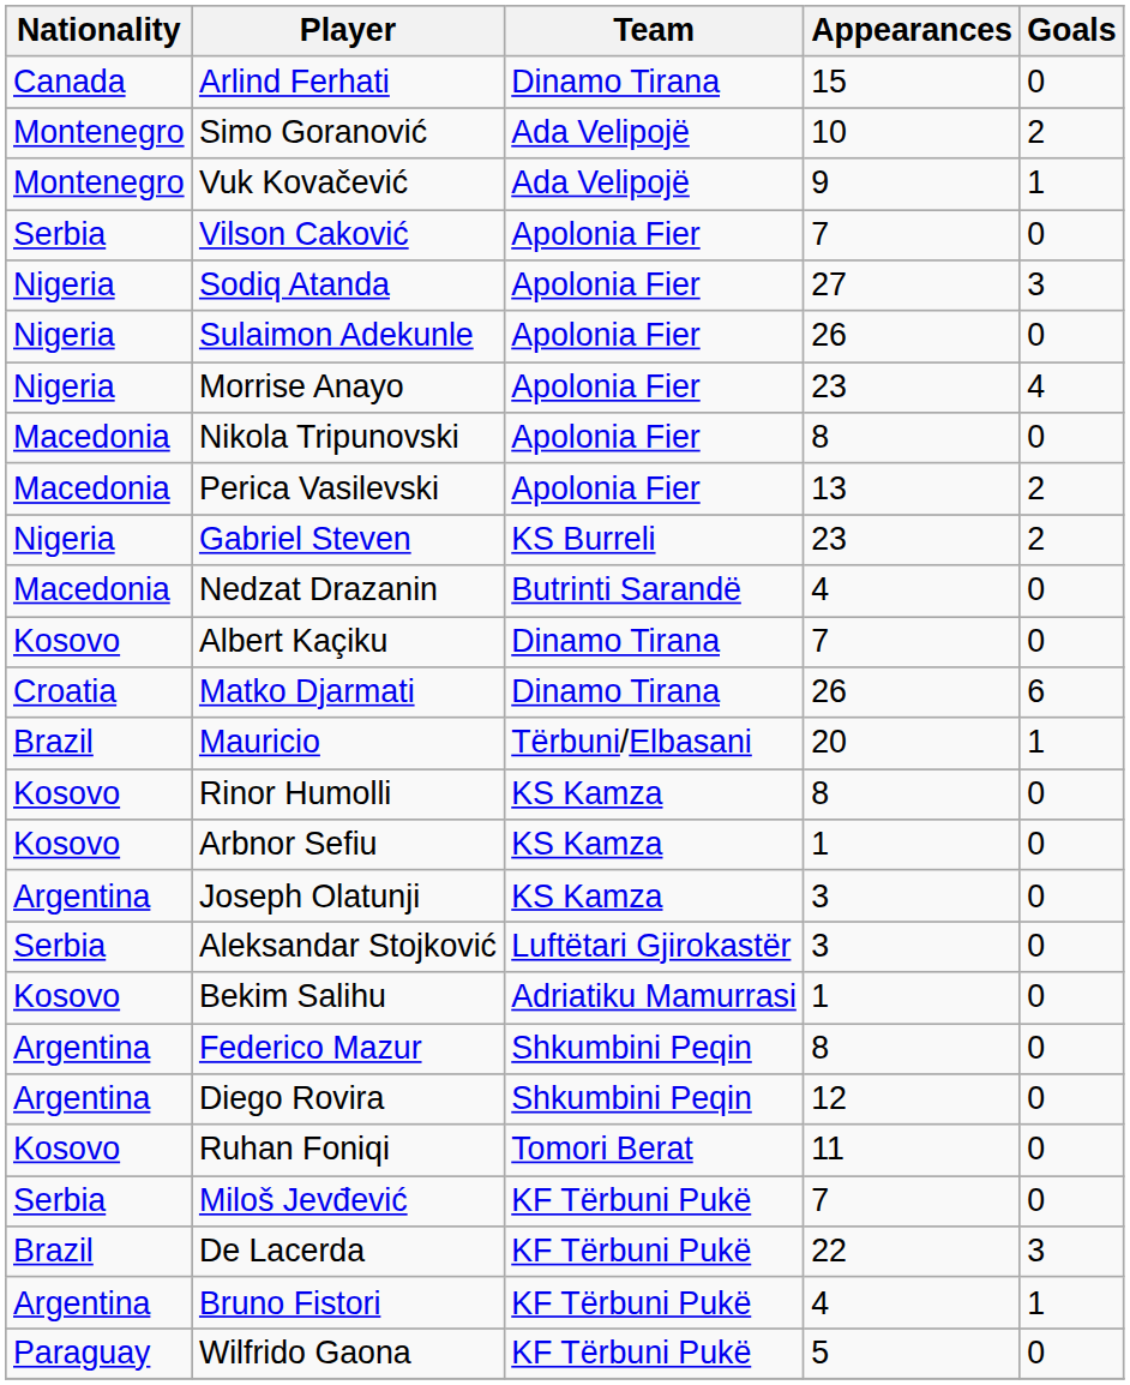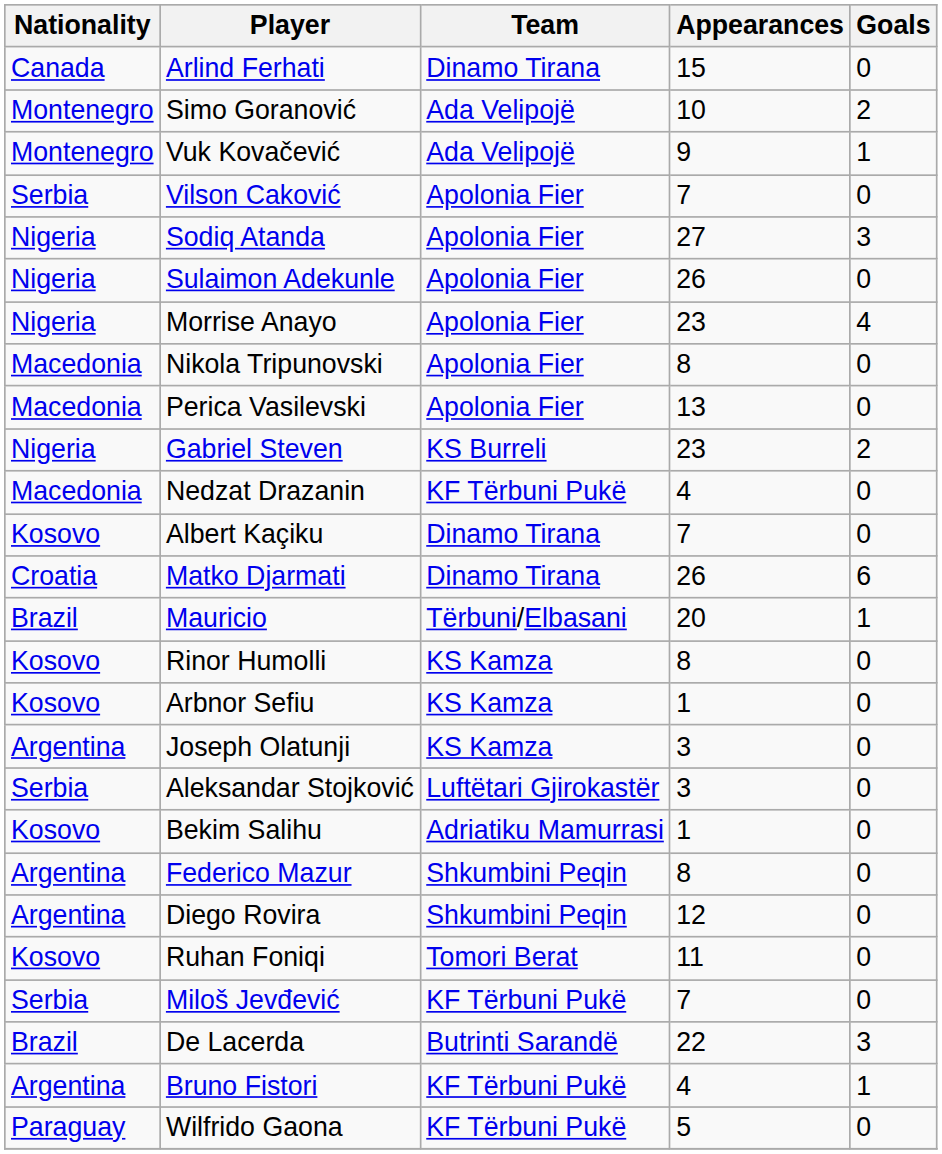Perica Vasilevski | Goals: 2 -> 0
Nedzat Drazanin | Team: Butrinti Sarandë -> KF Tërbuni Pukë
De Lacerda | Team: KF Tërbuni Pukë -> Butrinti Sarandë
